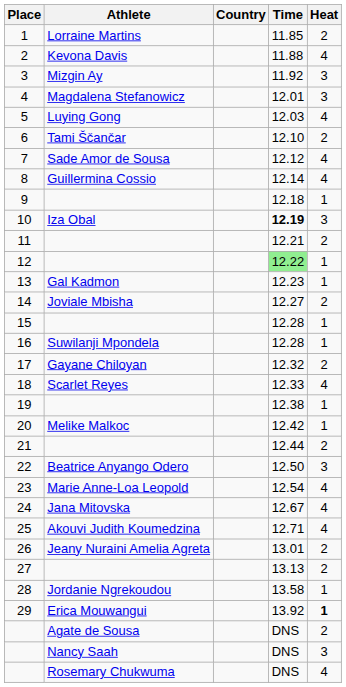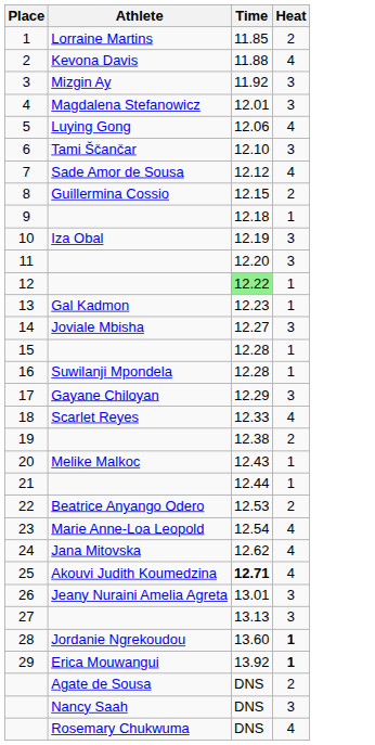- column: Country
5 | Time: 12.03 -> 12.06
6 | Heat: 2 -> 3
8 | Time: 12.14 -> 12.15
8 | Heat: 4 -> 2
10 | Time: bold -> normal
11 | Time: 12.21 -> 12.20
11 | Heat: 2 -> 3
14 | Heat: 2 -> 3
17 | Time: 12.32 -> 12.29
17 | Heat: 2 -> 3
19 | Heat: 1 -> 2
20 | Time: 12.42 -> 12.43
21 | Heat: 2 -> 1
22 | Time: 12.50 -> 12.53
22 | Heat: 3 -> 2
24 | Time: 12.67 -> 12.62
25 | Time: normal -> bold
26 | Heat: 2 -> 3
27 | Heat: 2 -> 3
28 | Time: 13.58 -> 13.60
28 | Heat: normal -> bold
